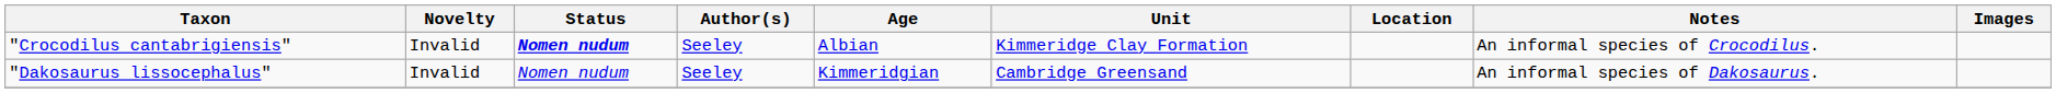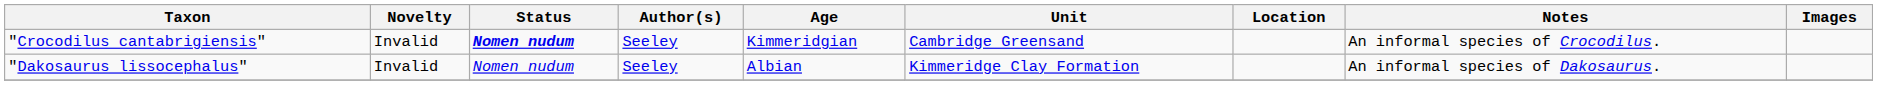"Crocodilus cantabrigiensis" | Age: Albian -> Kimmeridgian
"Crocodilus cantabrigiensis" | Unit: Kimmeridge Clay Formation -> Cambridge Greensand
"Dakosaurus lissocephalus" | Age: Kimmeridgian -> Albian
"Dakosaurus lissocephalus" | Unit: Cambridge Greensand -> Kimmeridge Clay Formation
